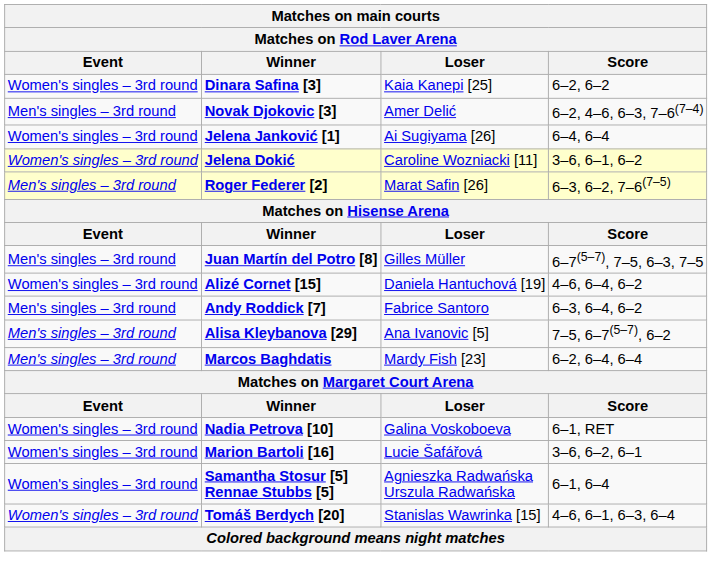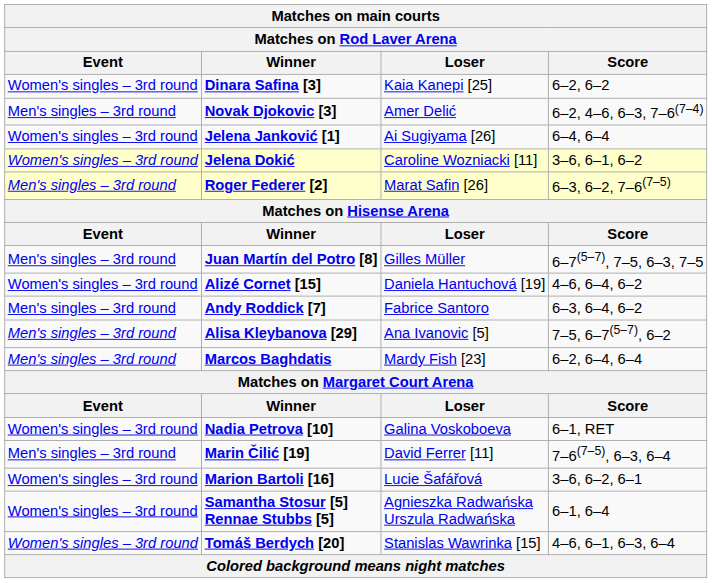+ row: Men's singles – 3rd round | Marin Čilić [19] | David Ferrer [11] | 7–6(7–5), 6–3, 6–4
